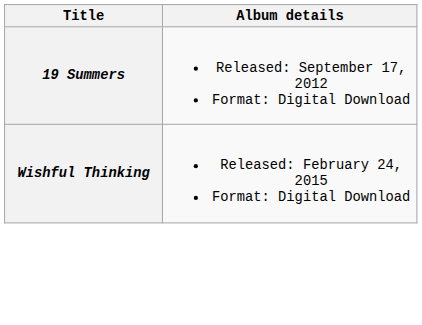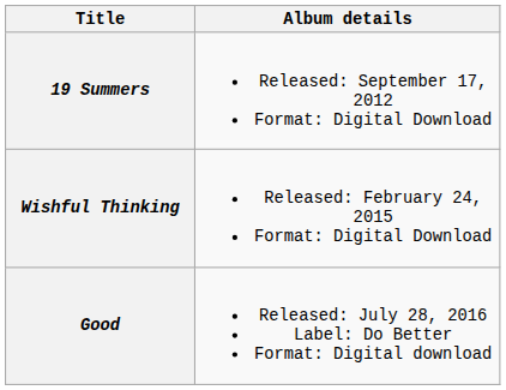+ row: Good | Released: July 28, 2016 Label: Do Better Format: Digital download
